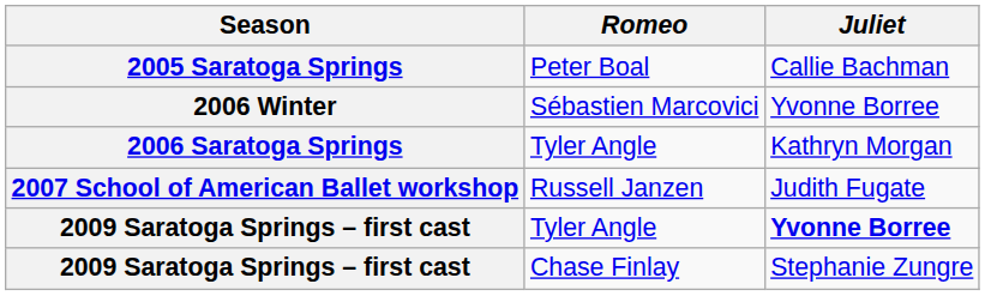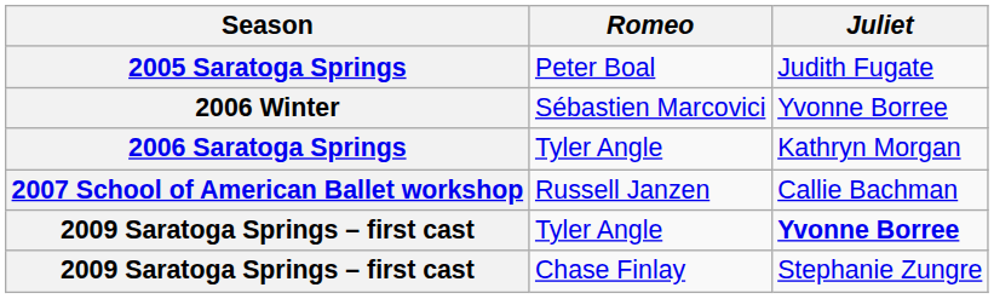2005 Saratoga Springs | Juliet: Callie Bachman -> Judith Fugate
2007 School of American Ballet workshop | Juliet: Judith Fugate -> Callie Bachman
